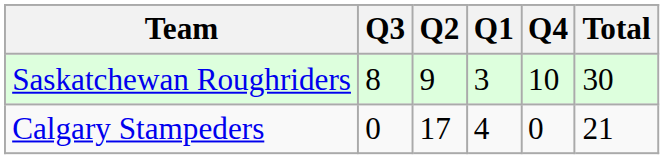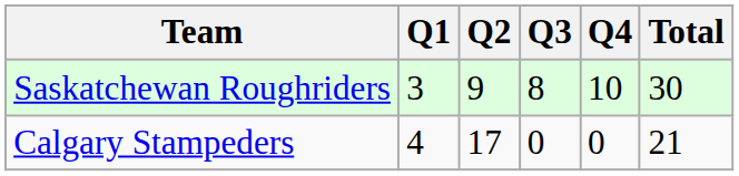columns swapped: Q1 <-> Q3
